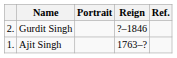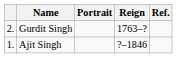Gurdit Singh | Reign: ?–1846 -> 1763–?
Ajit Singh | Reign: 1763–? -> ?–1846
